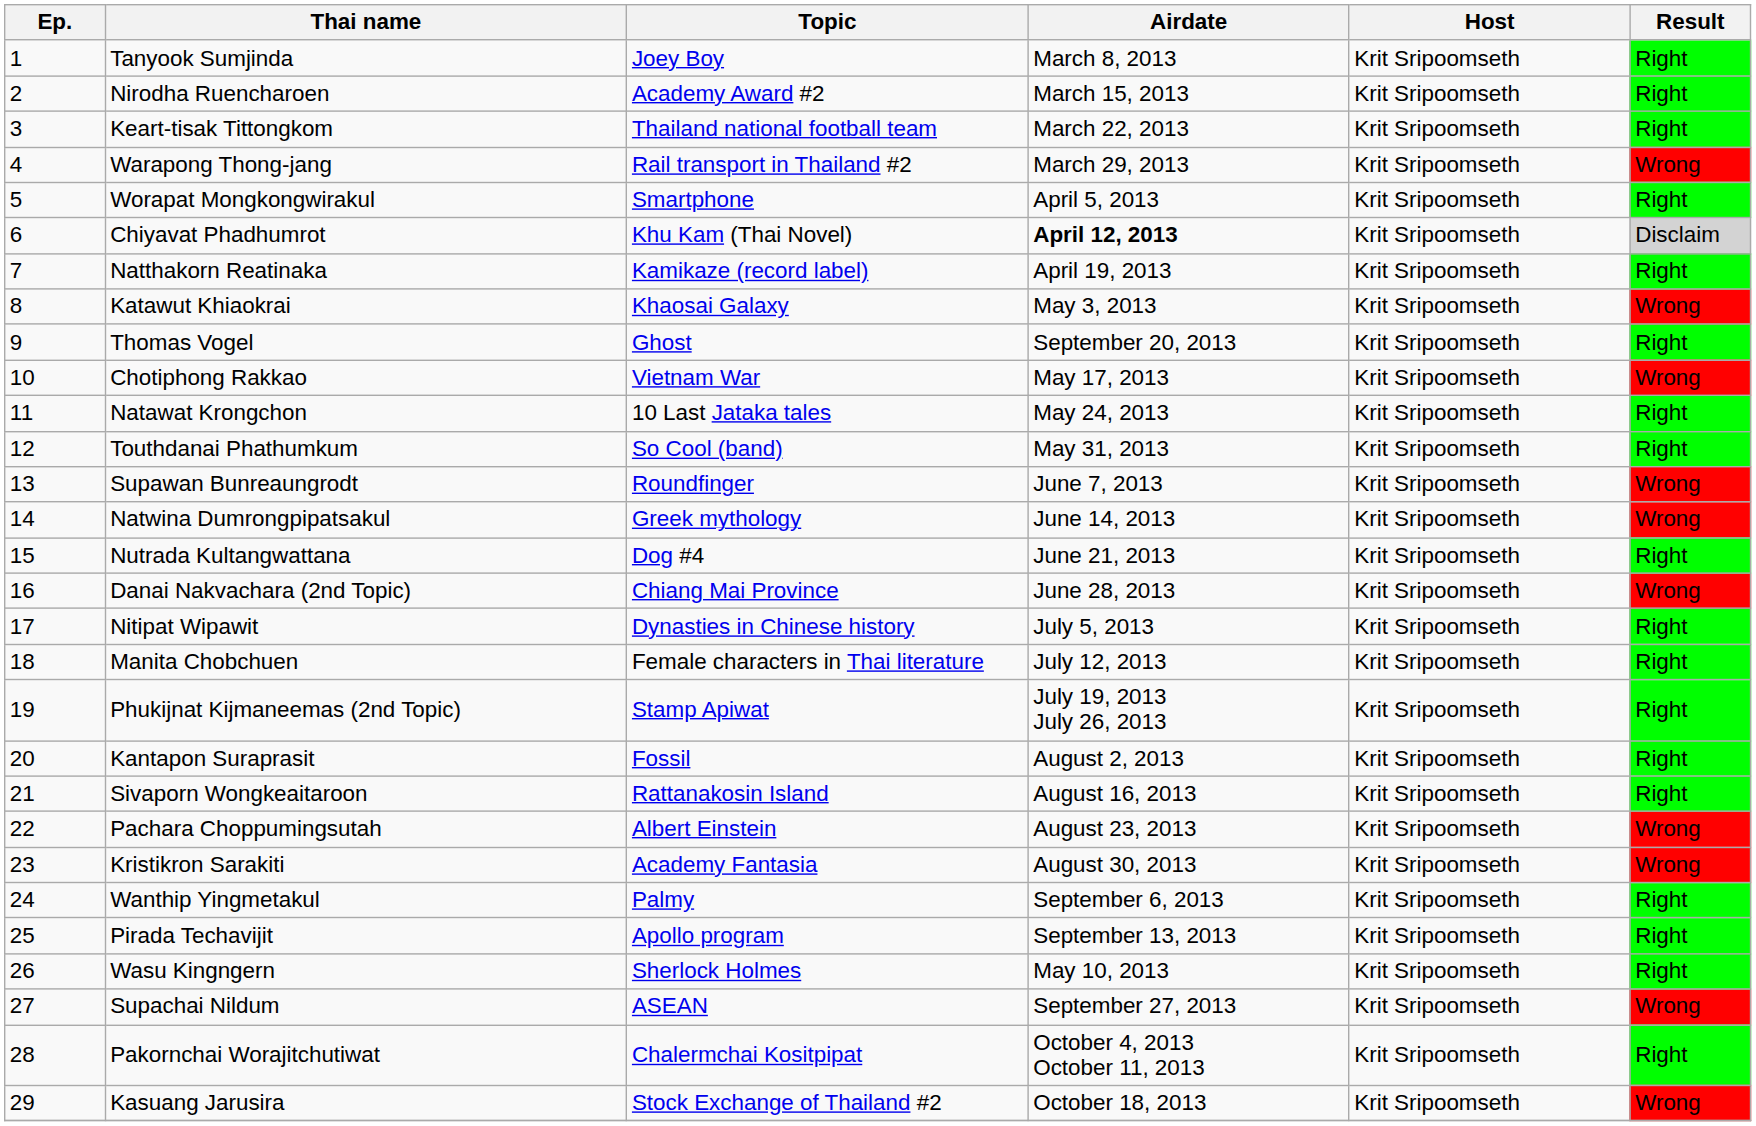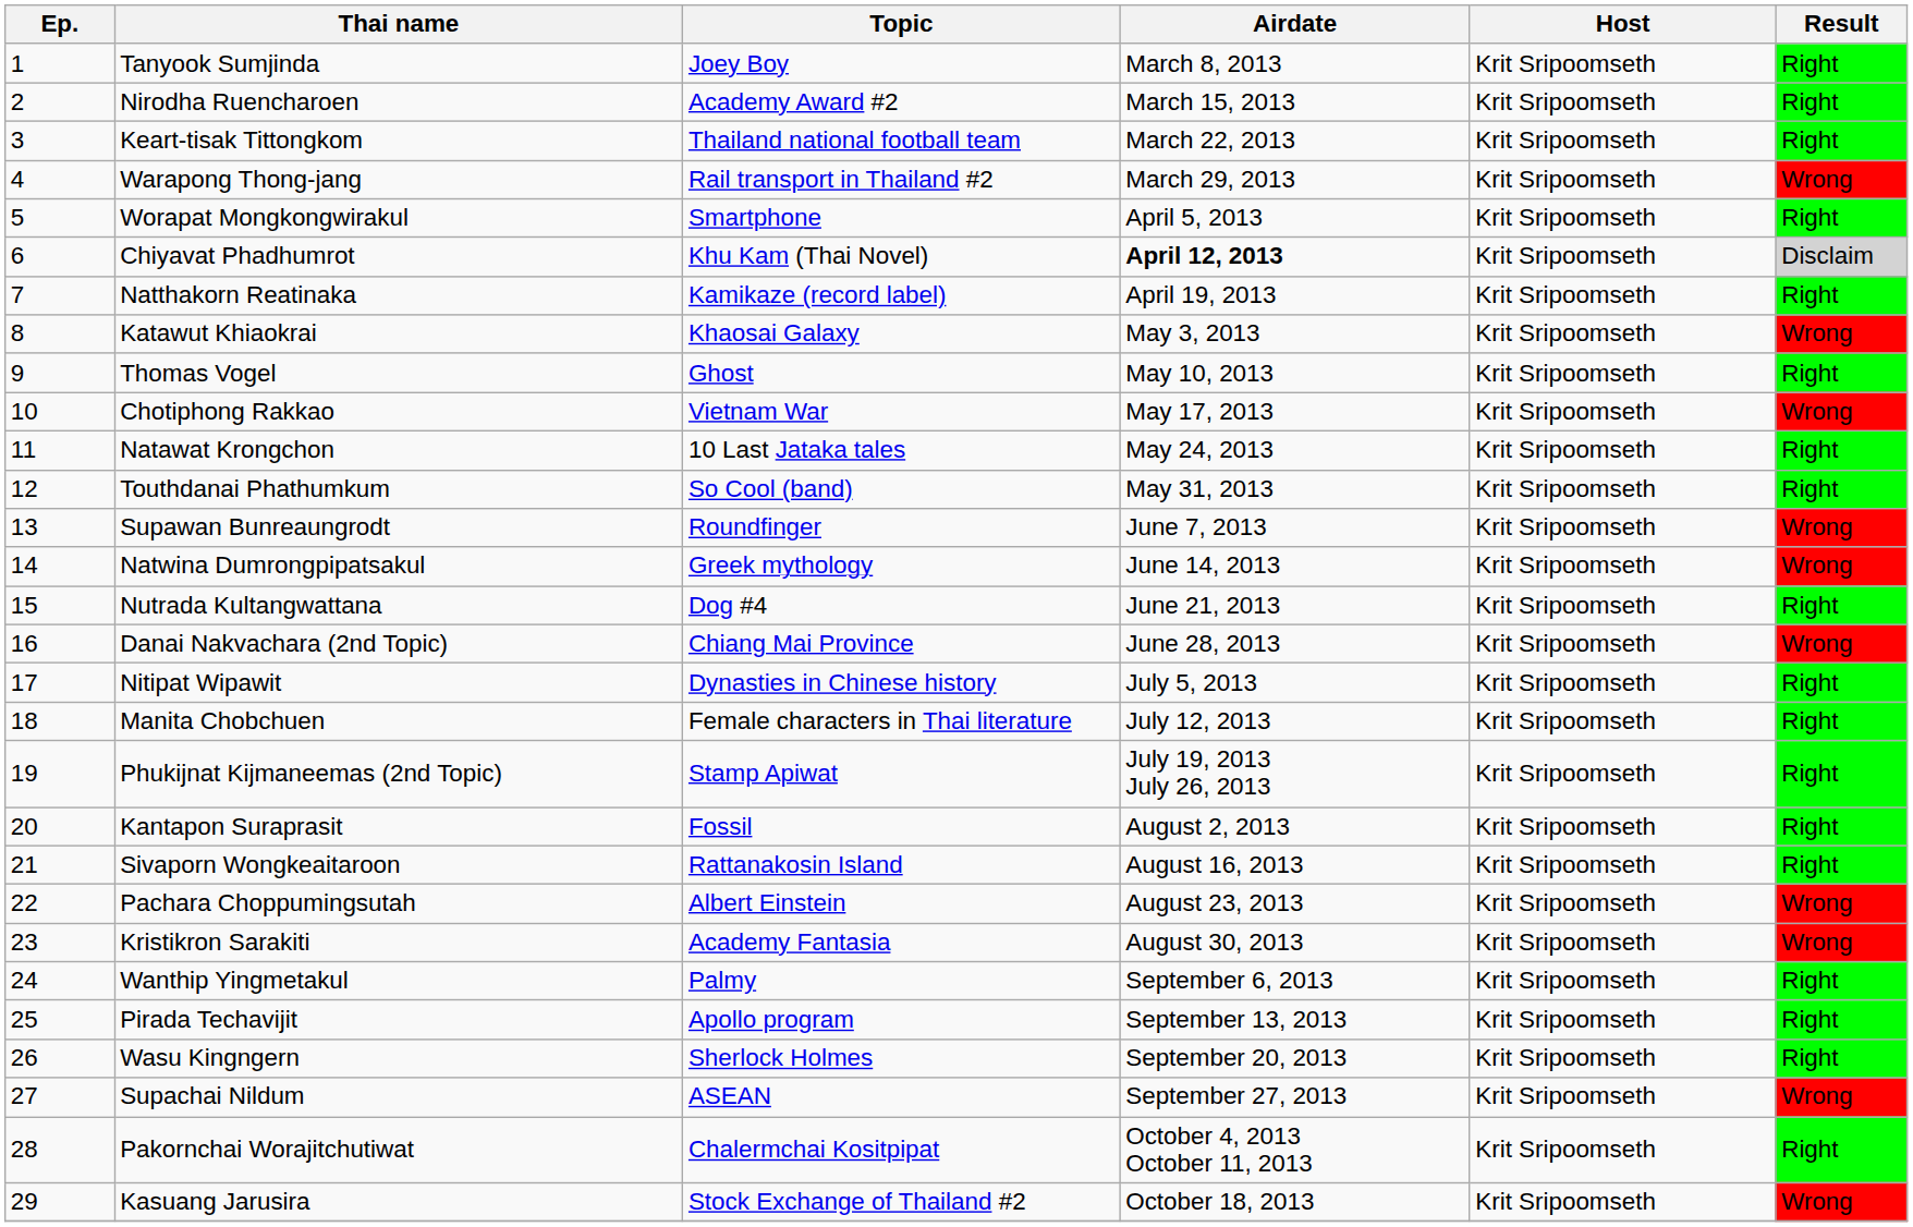Thomas Vogel | Airdate: September 20, 2013 -> May 10, 2013
Wasu Kingngern | Airdate: May 10, 2013 -> September 20, 2013
